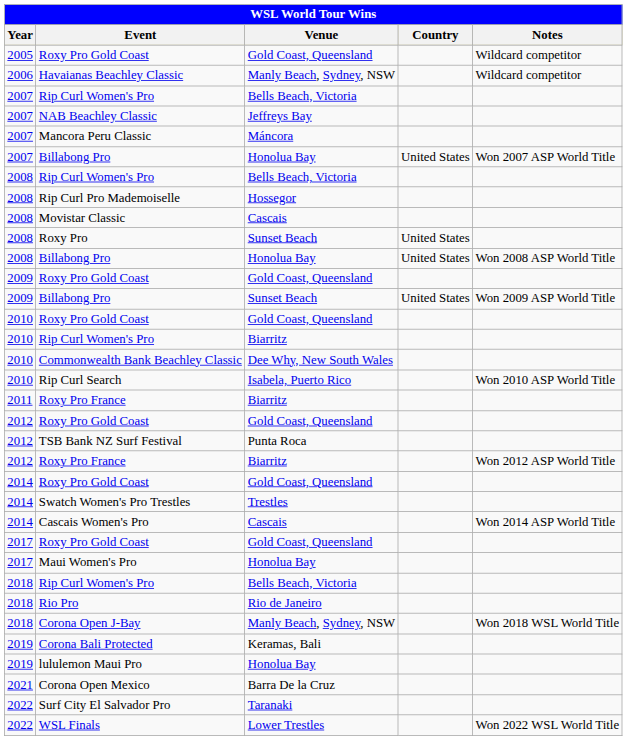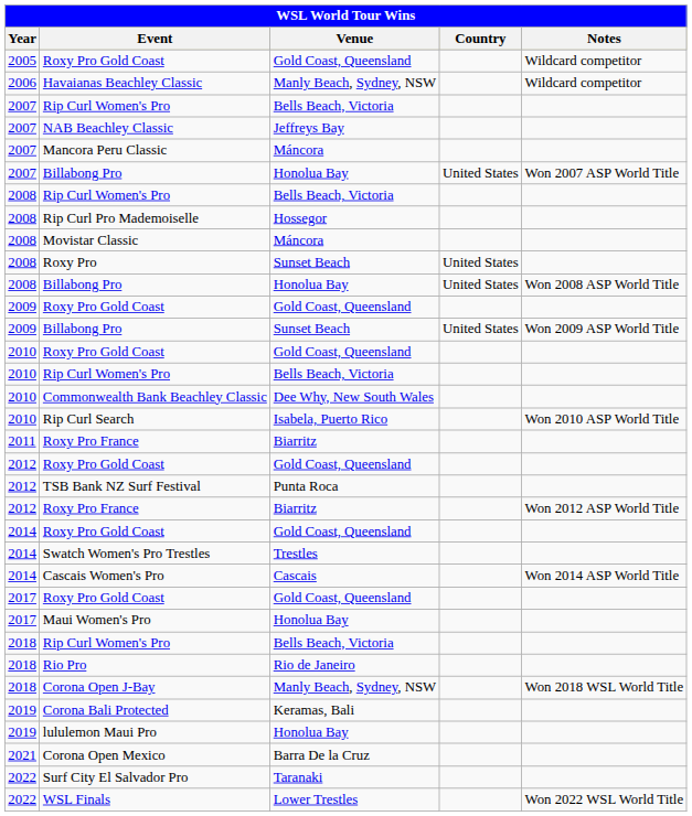Movistar Classic | Venue: Cascais -> Máncora
2010 / Rip Curl Women's Pro | Venue: Biarritz -> Bells Beach, Victoria
